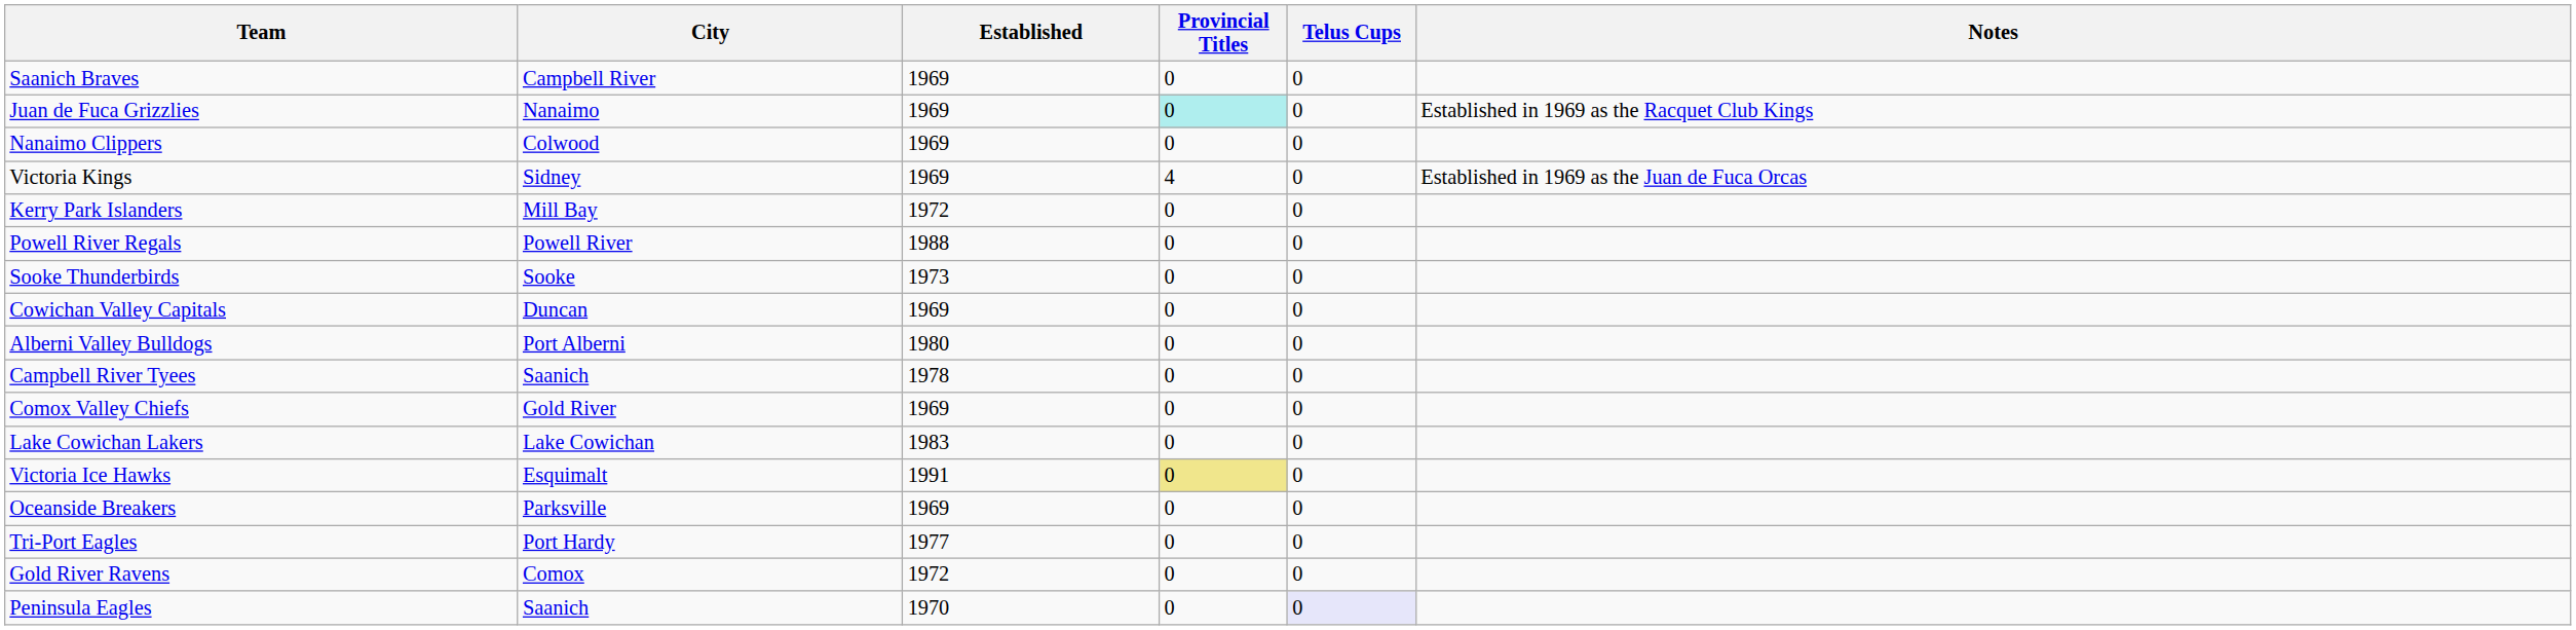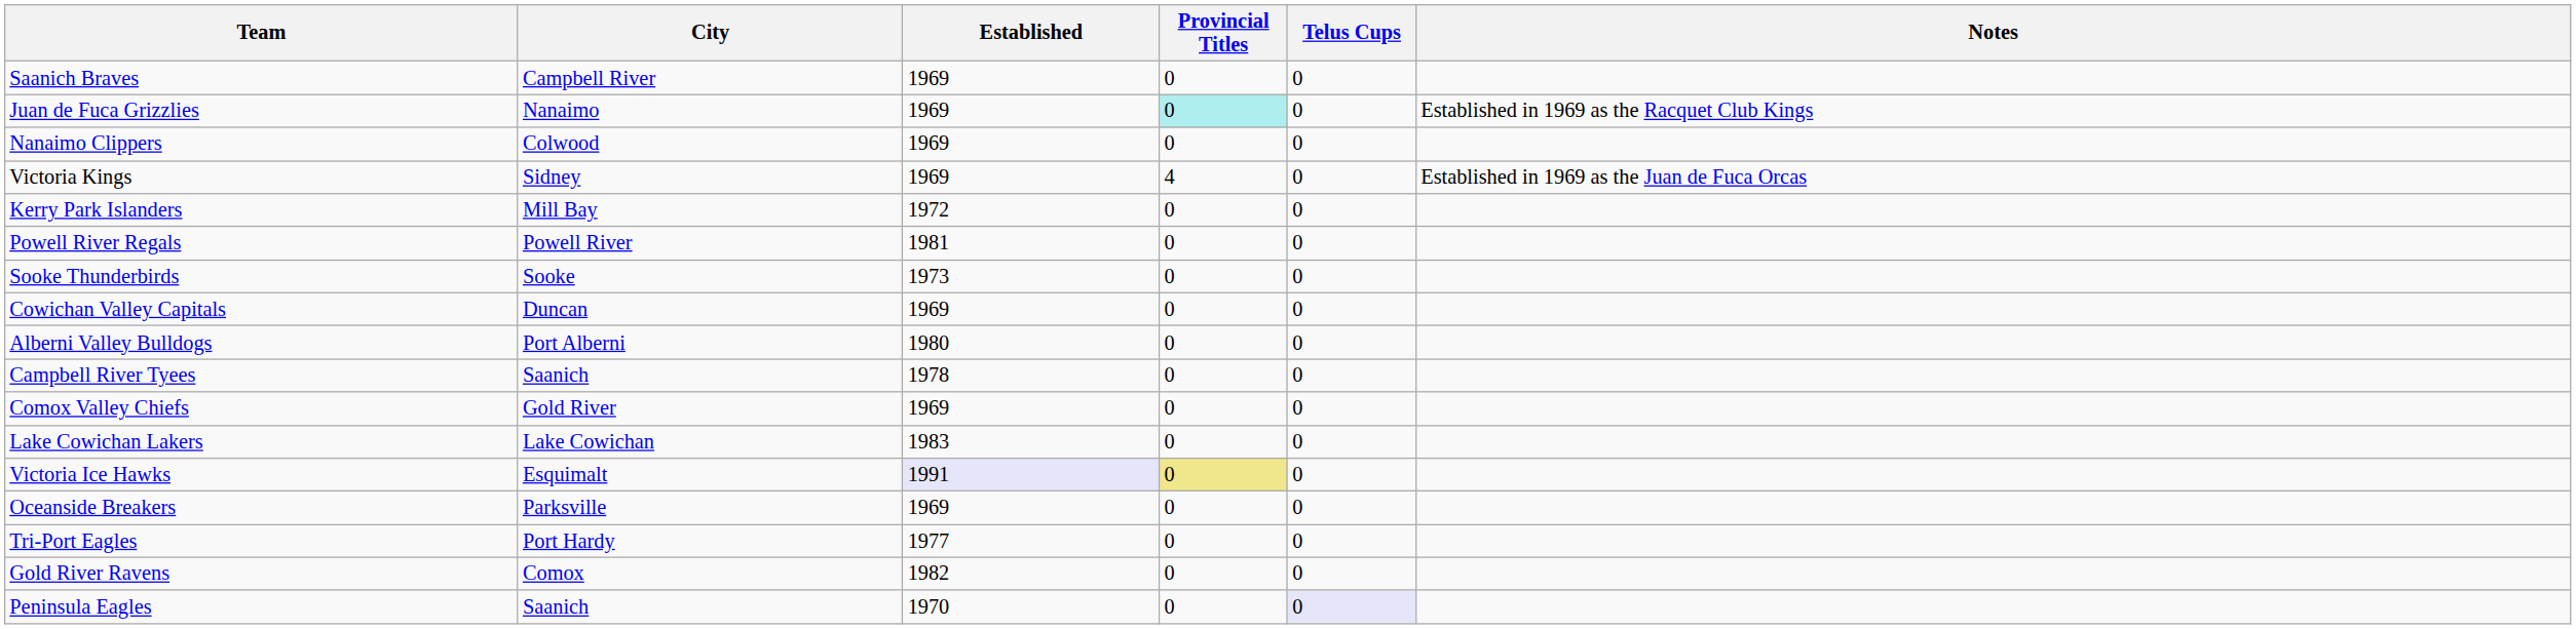Powell River Regals | Established: 1988 -> 1981
Victoria Ice Hawks | Established: no background -> lavender background
Gold River Ravens | Established: 1972 -> 1982
